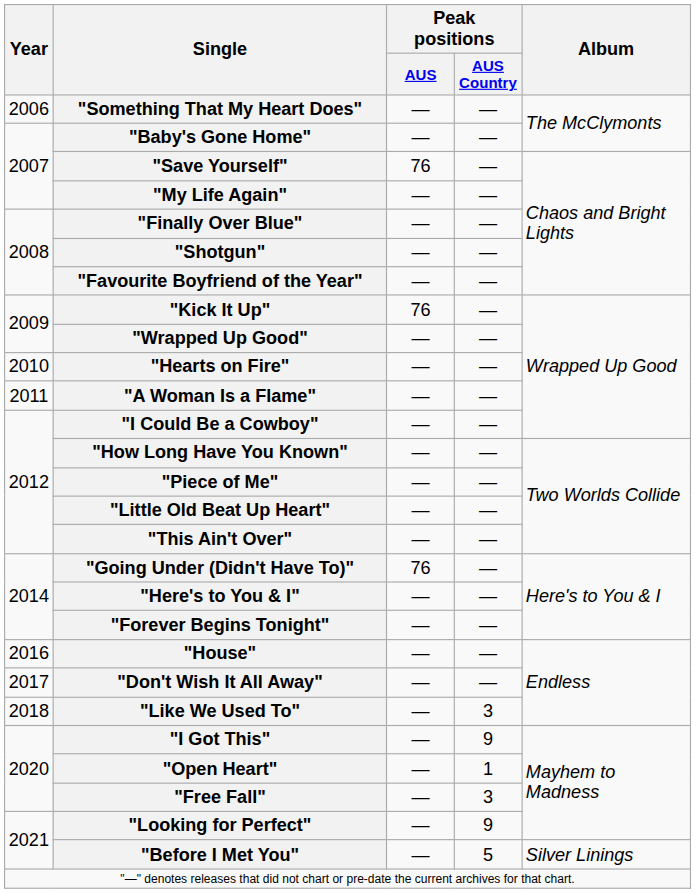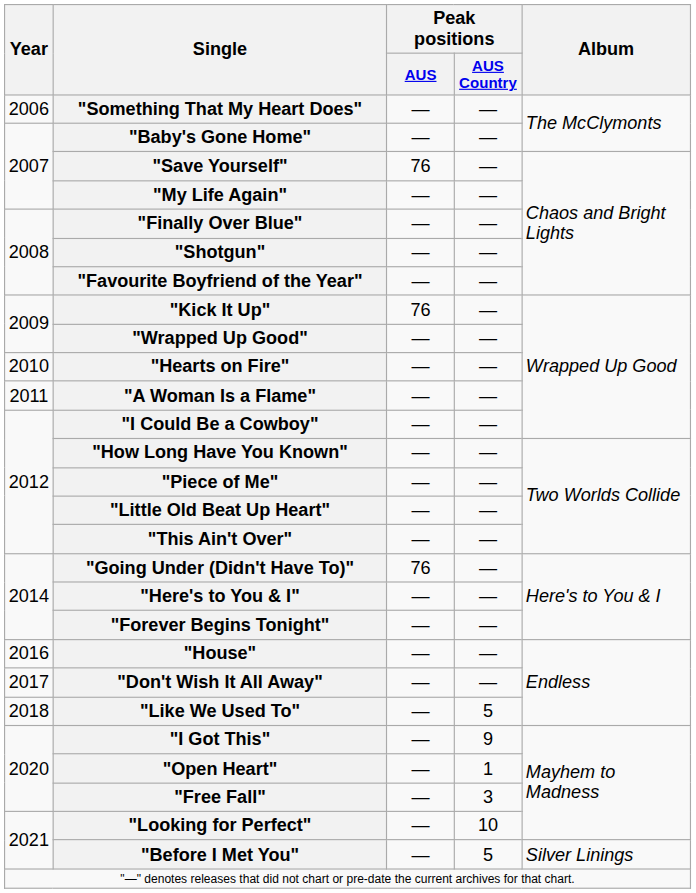"Like We Used To" | Peak positions / AUS Country: 3 -> 5
"Looking for Perfect" | Peak positions / AUS Country: 9 -> 10
